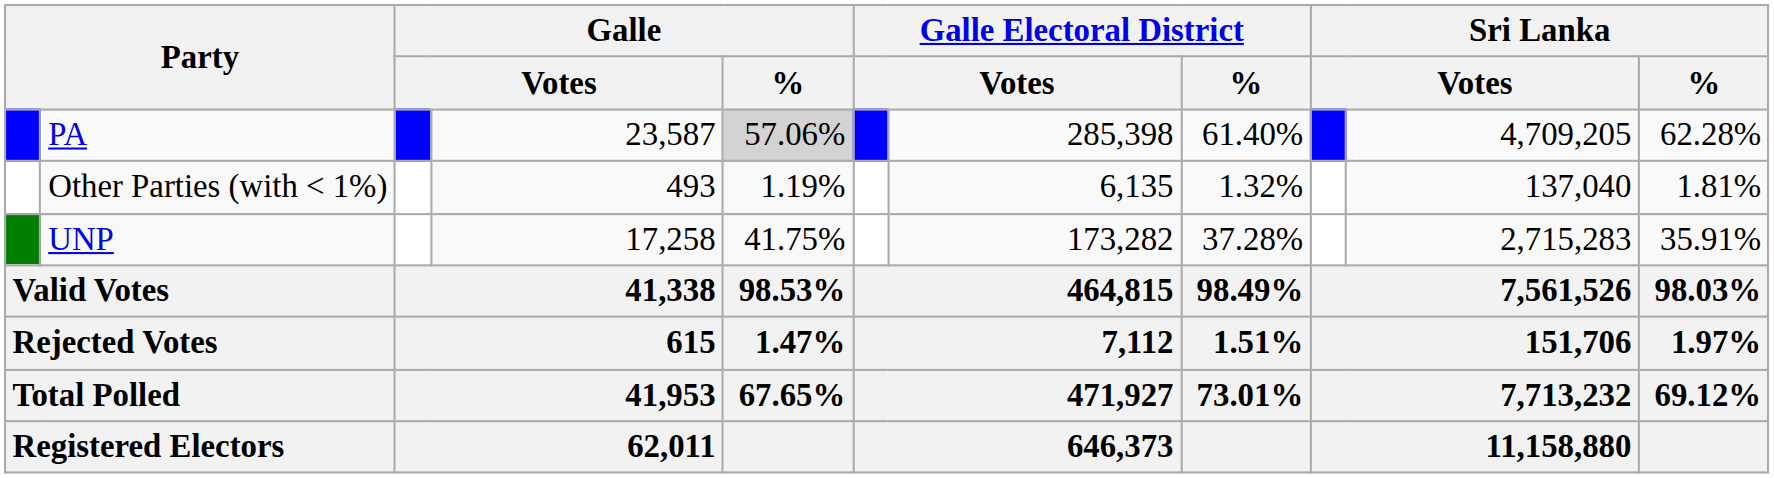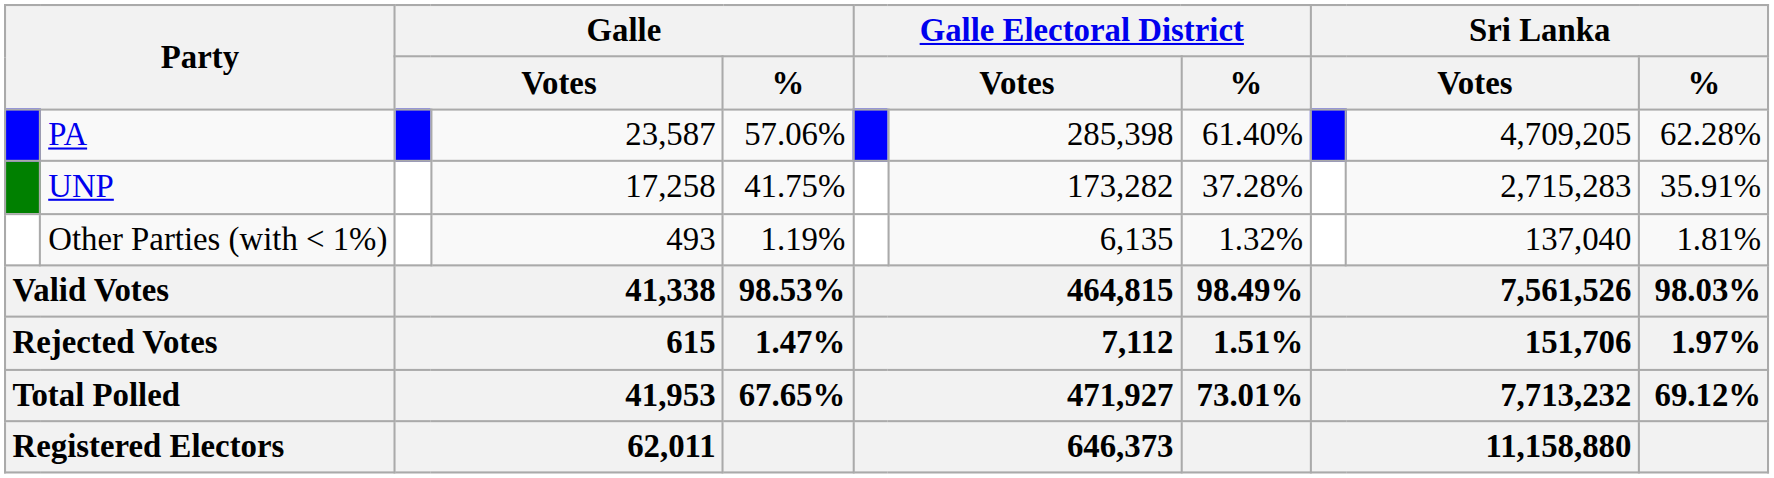PA | Galle / %: lightgrey background -> no background
rows swapped: UNP <-> Other Parties (with < 1%)
